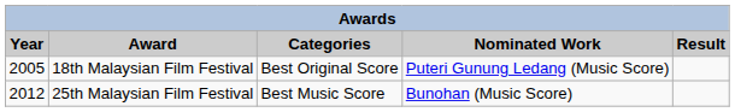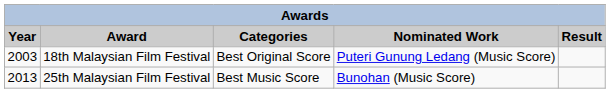18th Malaysian Film Festival | Year: 2005 -> 2003
25th Malaysian Film Festival | Year: 2012 -> 2013
